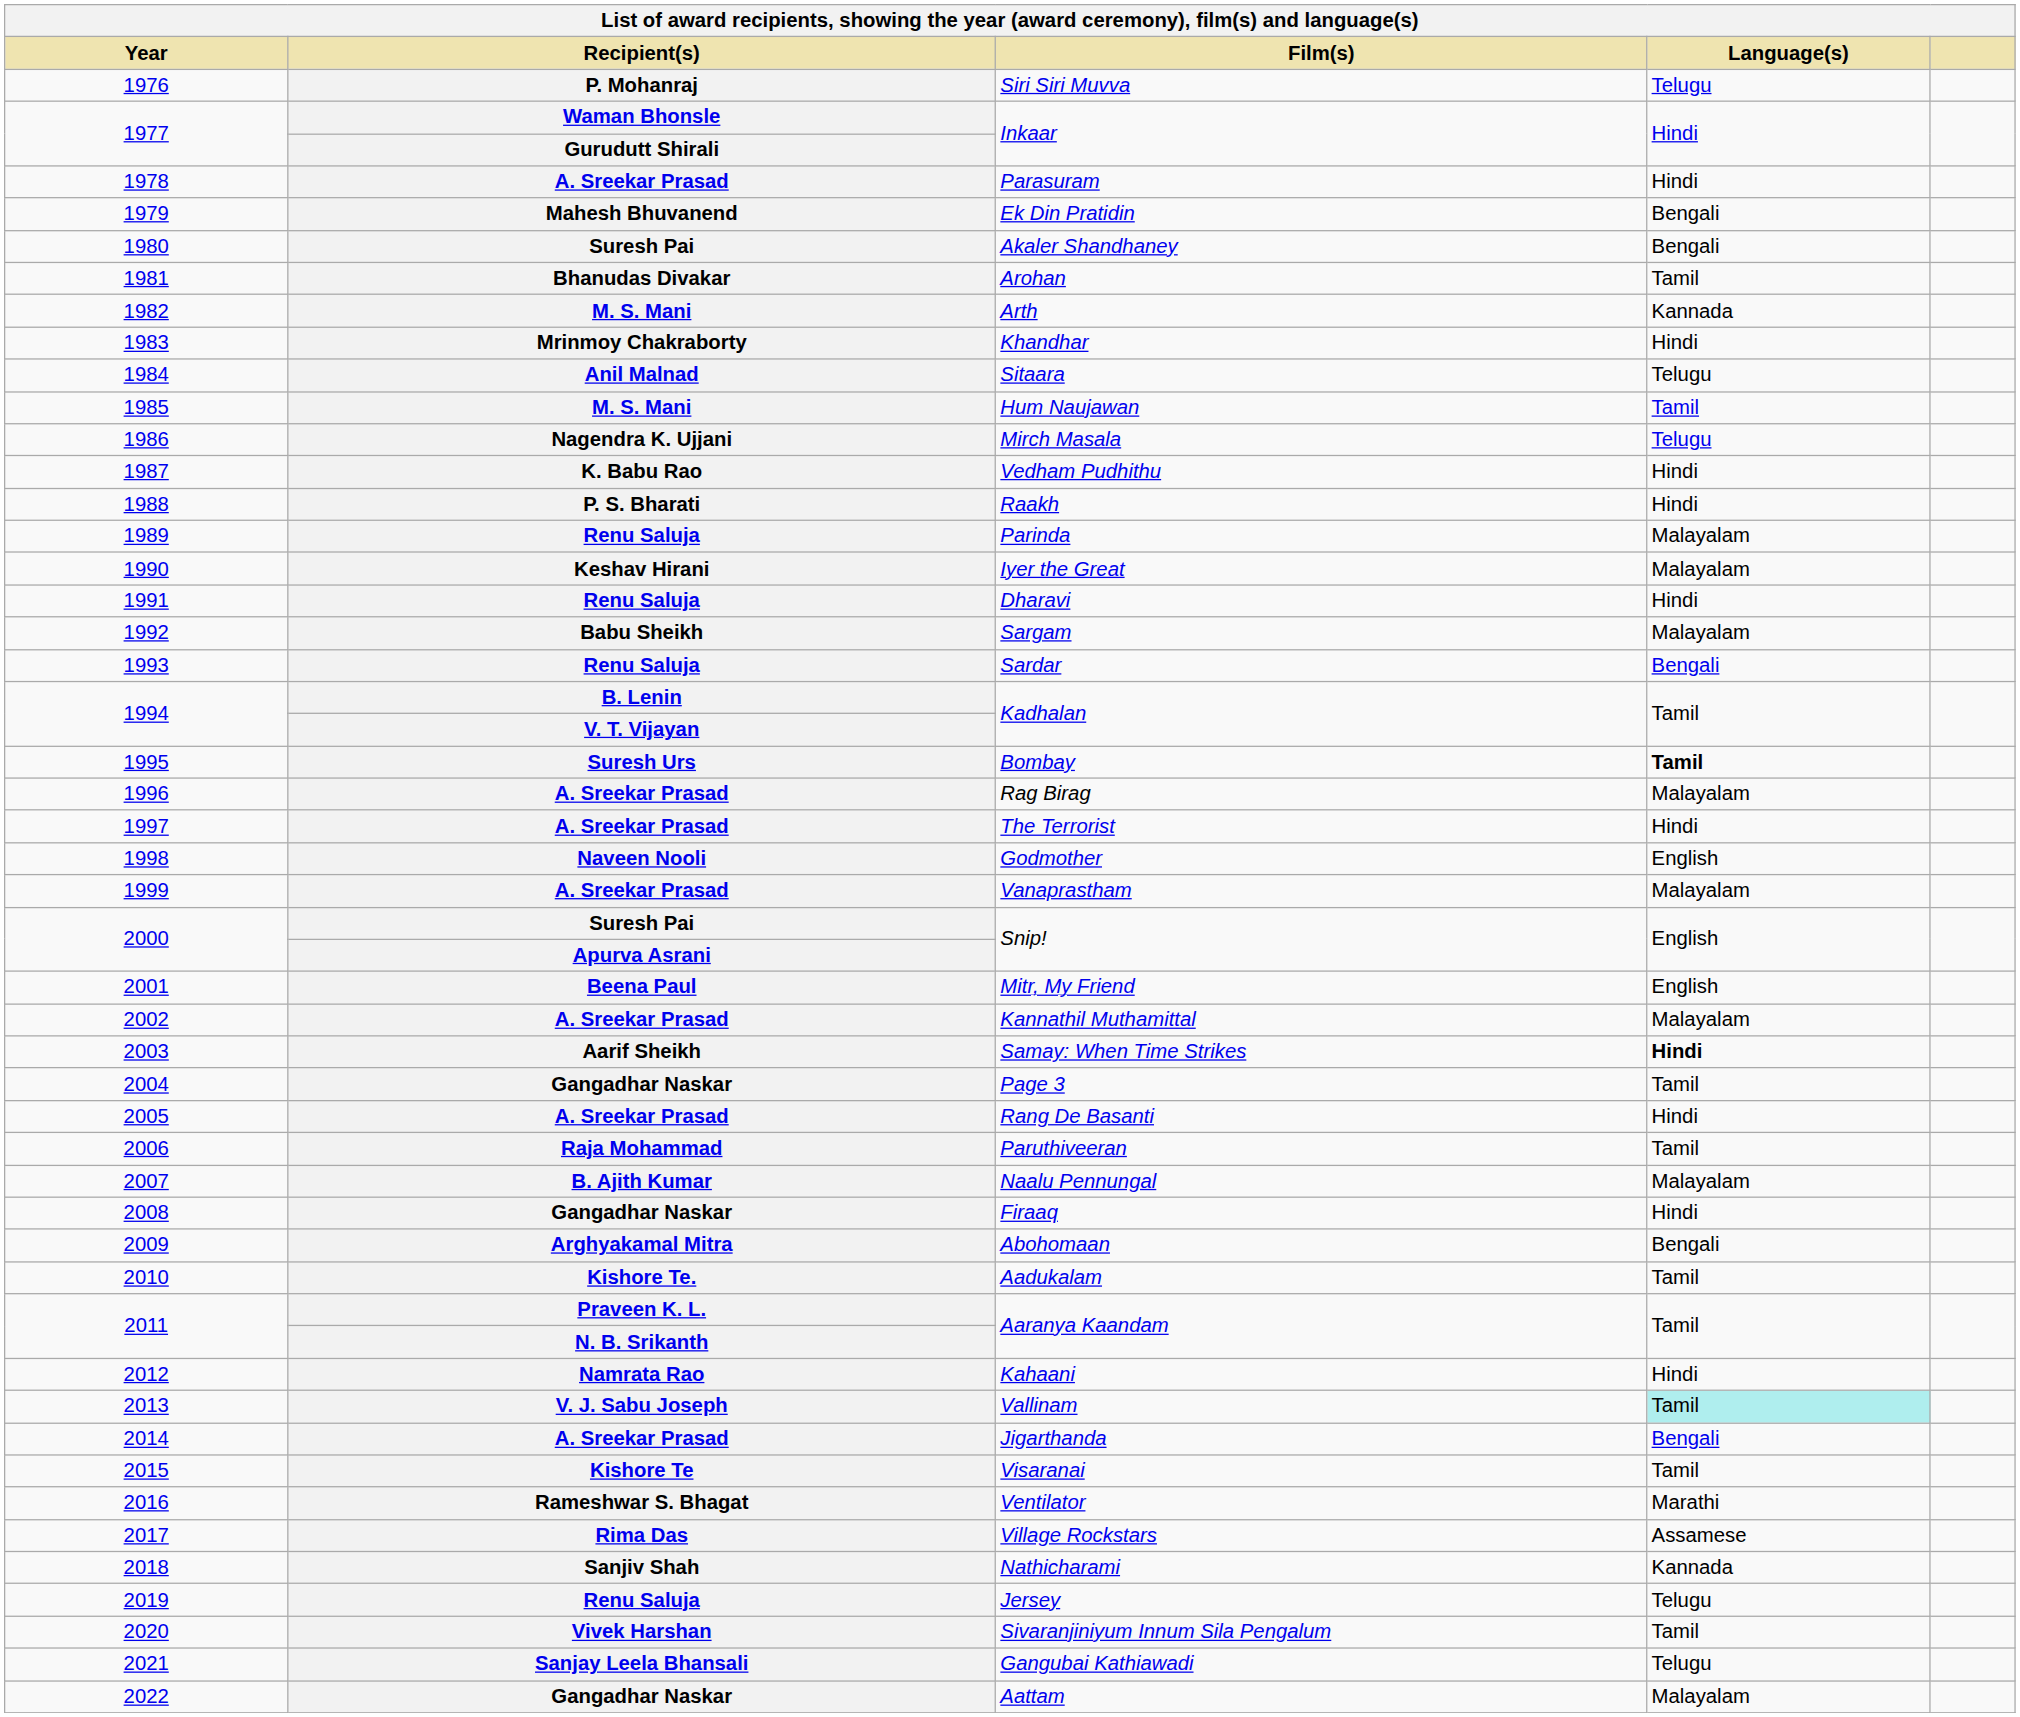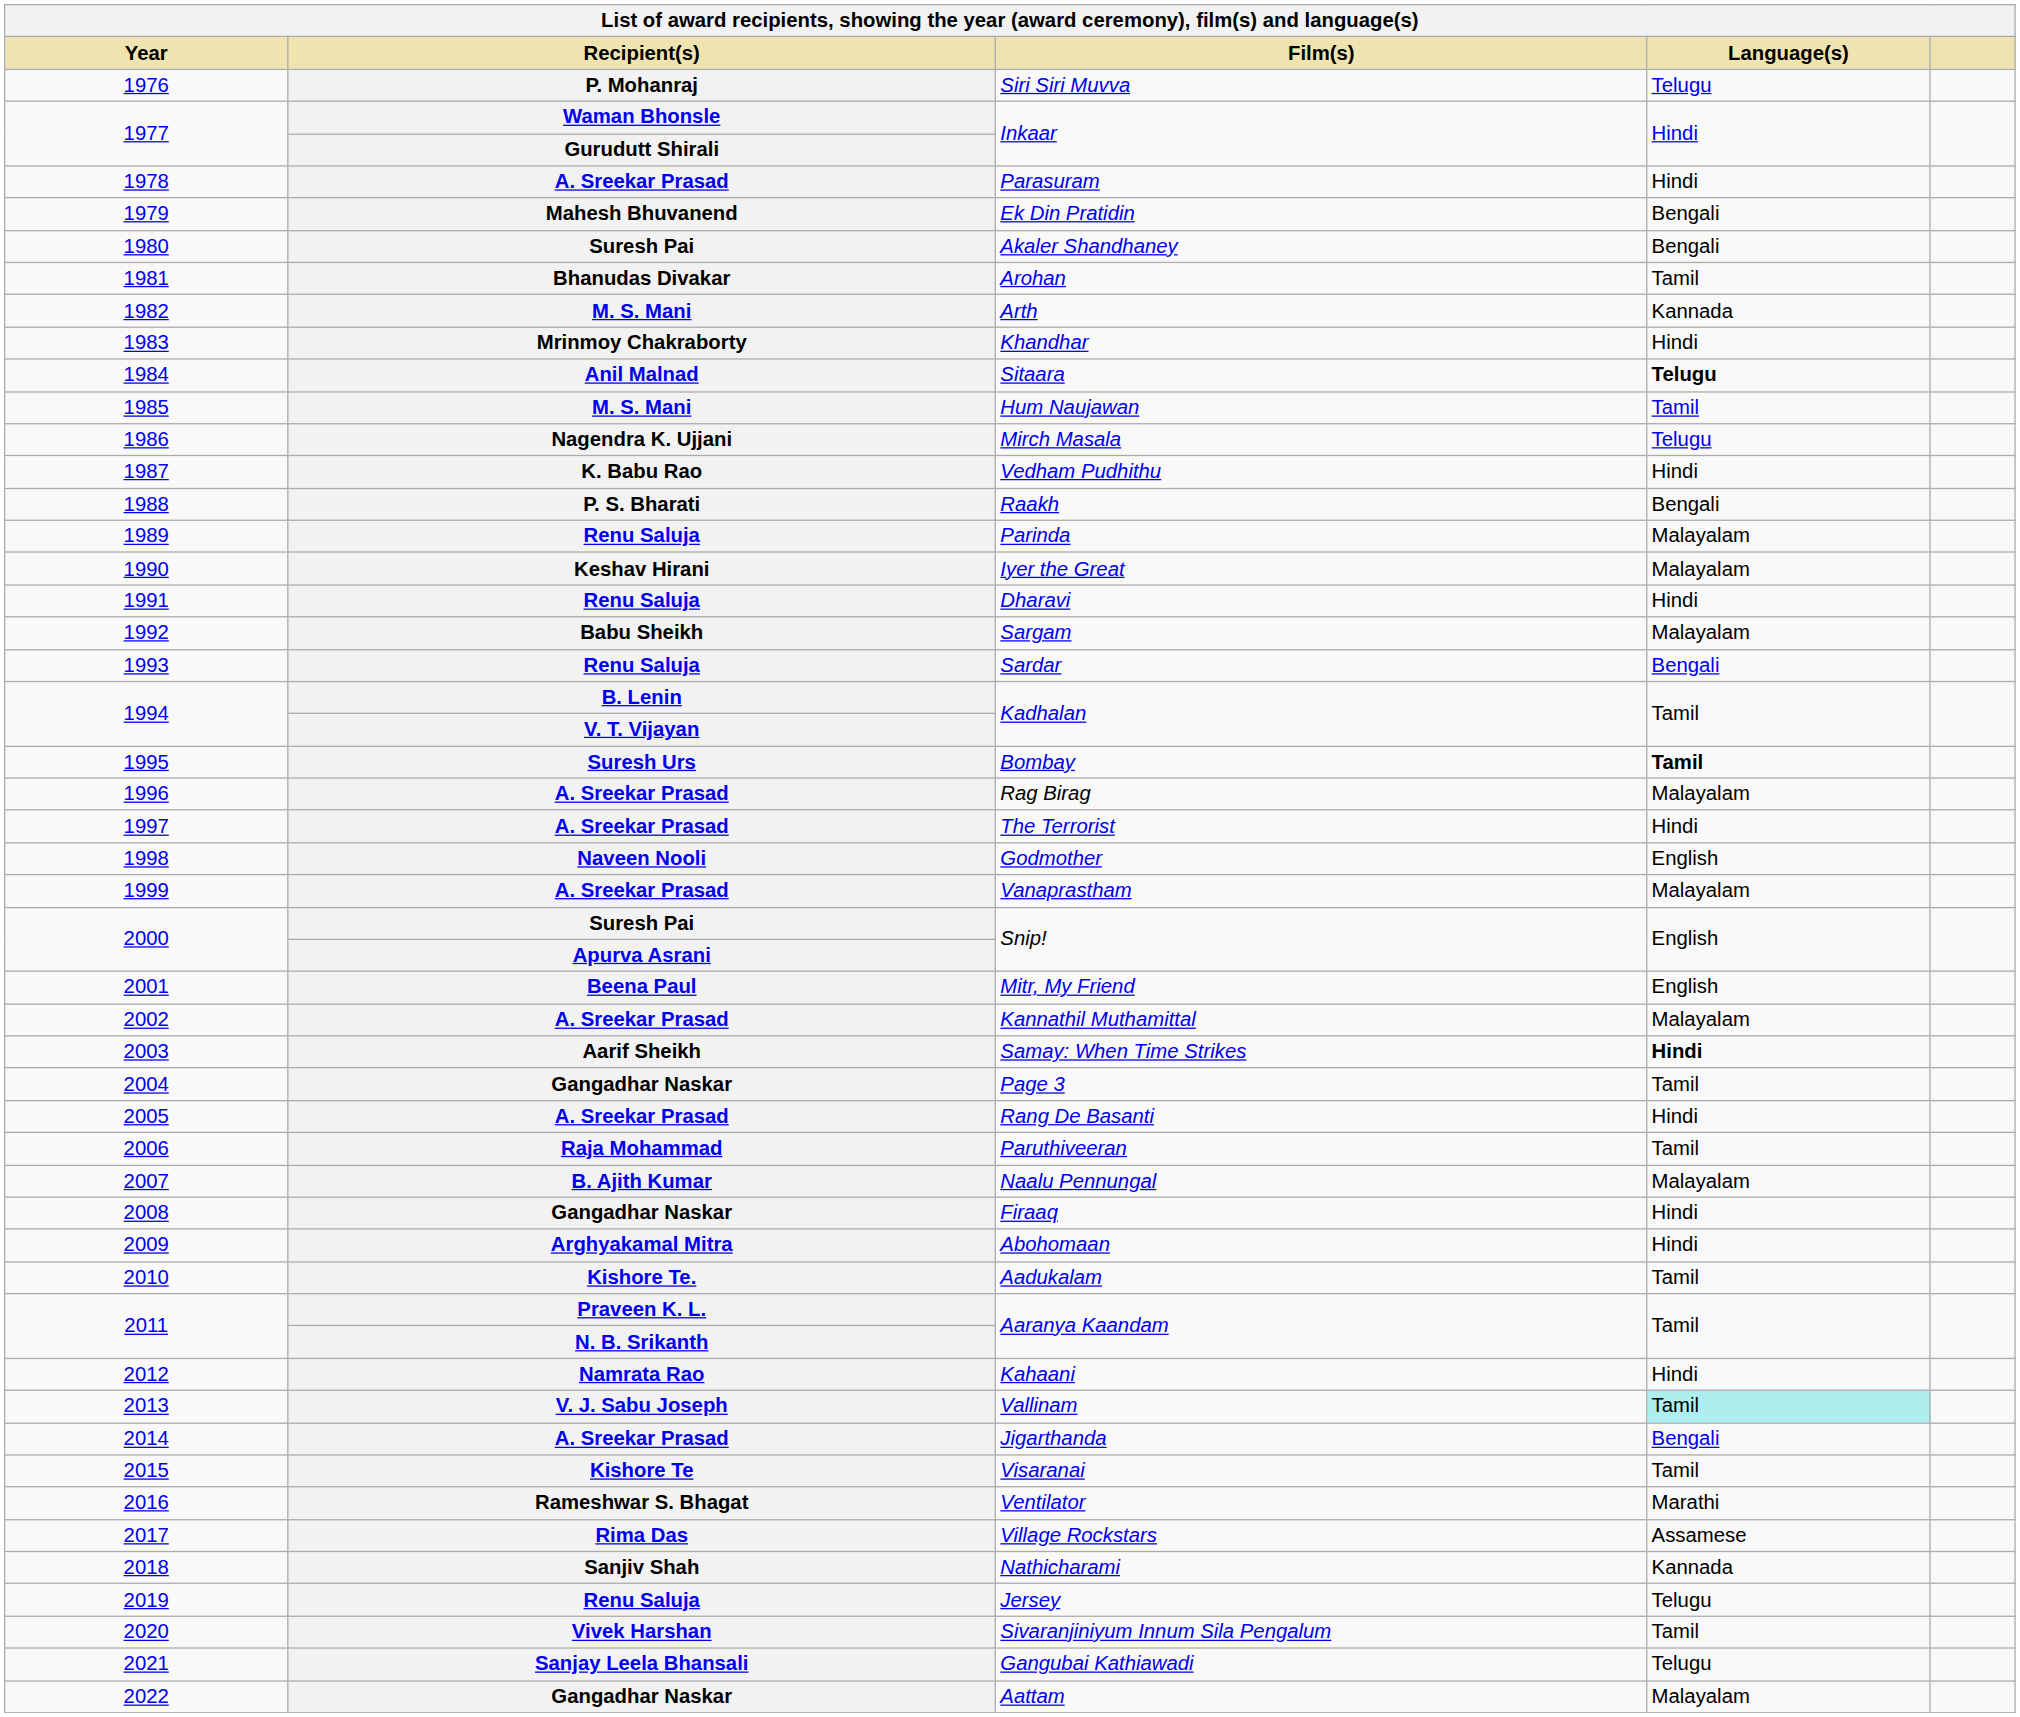Sitaara | Language(s): normal -> bold
Raakh | Language(s): Hindi -> Bengali
Abohomaan | Language(s): Bengali -> Hindi
